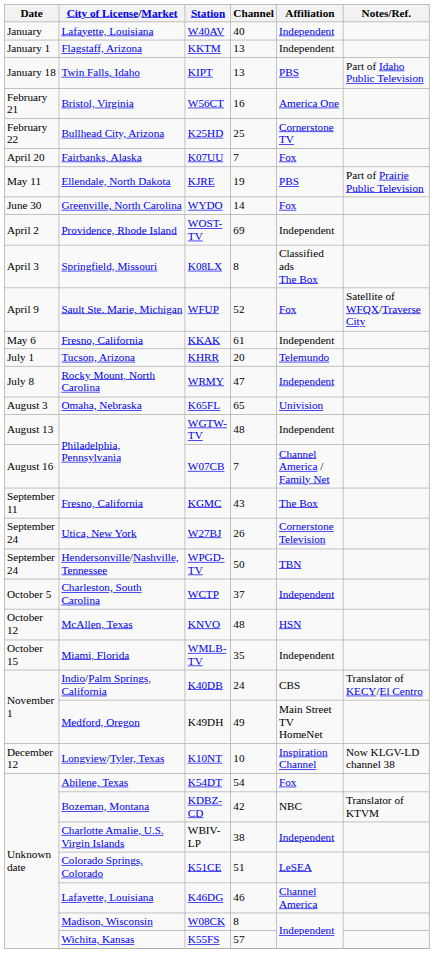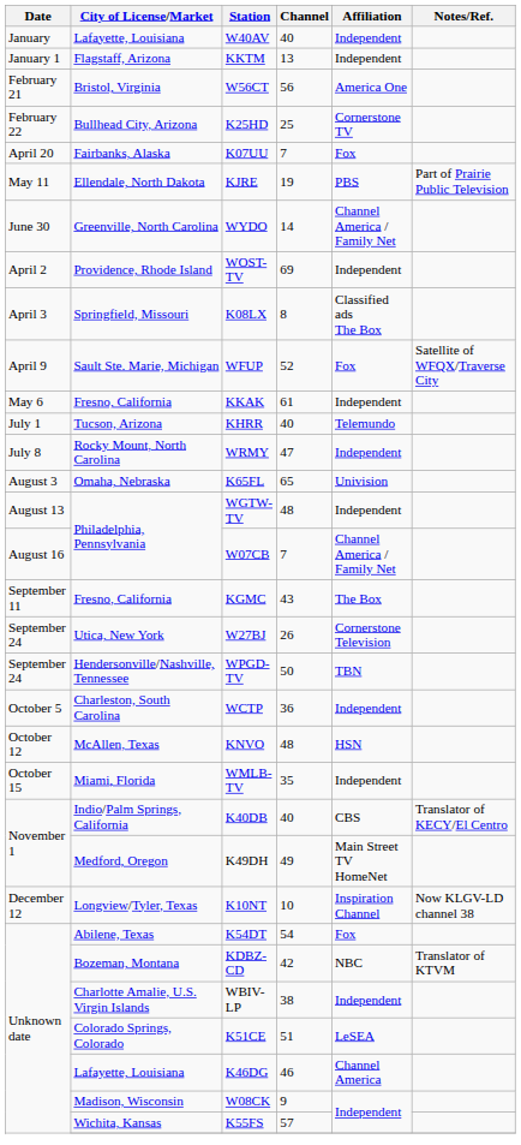- row: January 18 | Twin Falls, Idaho | KIPT | 13 | PBS | Part of Idaho Public Television
W56CT | Channel: 16 -> 56
WYDO | Affiliation: Fox -> Channel America / Family Net
KHRR | Channel: 20 -> 40
WCTP | Channel: 37 -> 36
K40DB | Channel: 24 -> 40
W08CK | Channel: 8 -> 9
